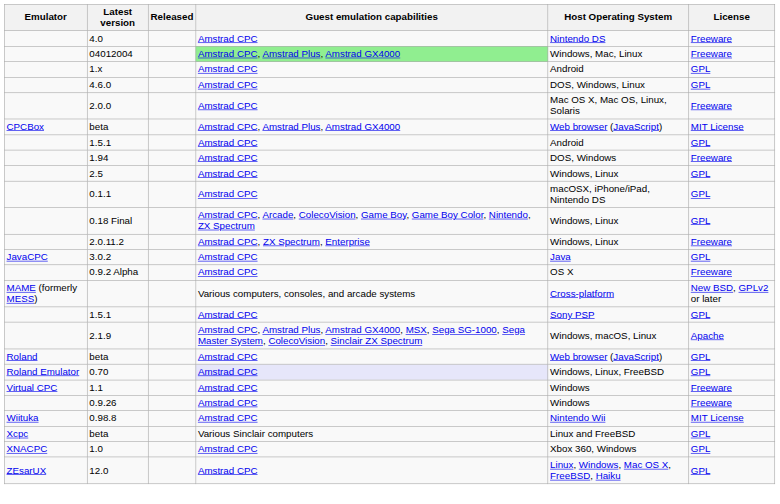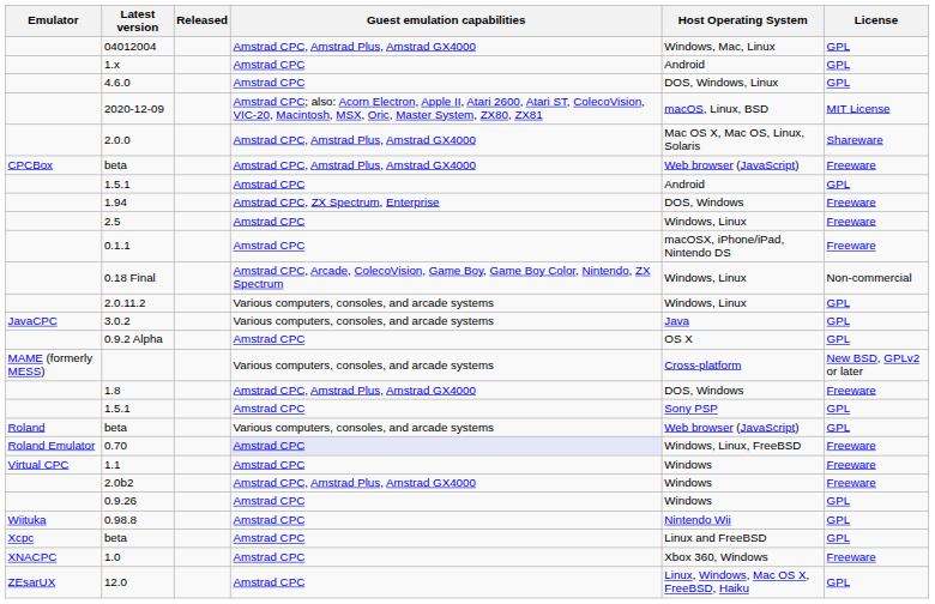- row: 4.0 | Amstrad CPC | Nintendo DS | Freeware
04012004 | Guest emulation capabilities: lightgreen background -> no background
04012004 | License: Freeware -> GPL
+ row: 2020-12-09 | Amstrad CPC; also: Acorn Electron, Apple II, Atari 2600, Atari ST, ColecoVision, VIC-20, Macintosh, MSX, Oric, Master System, ZX80, ZX81 | macOS, Linux, BSD | MIT License
2.0.0 | Guest emulation capabilities: Amstrad CPC -> Amstrad CPC, Amstrad Plus, Amstrad GX4000
2.0.0 | License: Freeware -> Shareware
CPCBox / beta | License: MIT License -> Freeware
1.94 | Guest emulation capabilities: Amstrad CPC -> Amstrad CPC, ZX Spectrum, Enterprise
2.5 | License: GPL -> Freeware
0.1.1 | License: GPL -> Freeware
0.18 Final | License: GPL -> Non-commercial
2.0.11.2 | Guest emulation capabilities: Amstrad CPC, ZX Spectrum, Enterprise -> Various computers, consoles, and arcade systems
2.0.11.2 | License: Freeware -> GPL
3.0.2 | Guest emulation capabilities: Amstrad CPC -> Various computers, consoles, and arcade systems
0.9.2 Alpha | License: Freeware -> GPL
+ row: 1.8 | Amstrad CPC, Amstrad Plus, Amstrad GX4000 | DOS, Windows | Freeware
- row: 2.1.9 | Amstrad CPC, Amstrad Plus, Amstrad GX4000, MSX, Sega SG-1000, Sega Master System, ColecoVision, Sinclair ZX Spectrum | Windows, macOS, Linux | Apache
Roland / beta | Guest emulation capabilities: Amstrad CPC -> Various computers, consoles, and arcade systems
0.70 | License: GPL -> Freeware
+ row: 2.0b2 | Amstrad CPC, Amstrad Plus, Amstrad GX4000 | Windows | Freeware
0.9.26 | License: Freeware -> GPL
0.98.8 | License: MIT License -> GPL
Xcpc / beta | Guest emulation capabilities: Various Sinclair computers -> Amstrad CPC
1.0 | License: GPL -> Freeware
